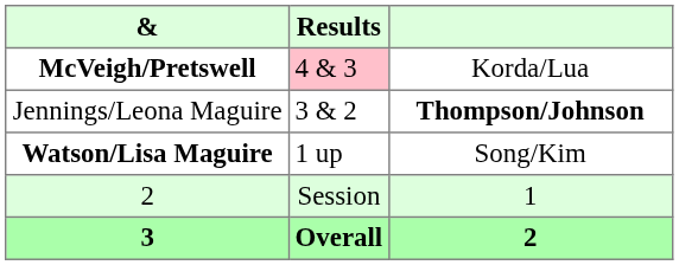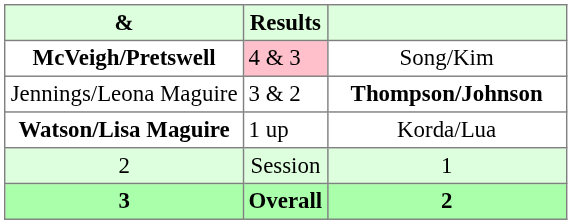McVeigh/Pretswell | column 3: Korda/Lua -> Song/Kim
Watson/Lisa Maguire | column 3: Song/Kim -> Korda/Lua
